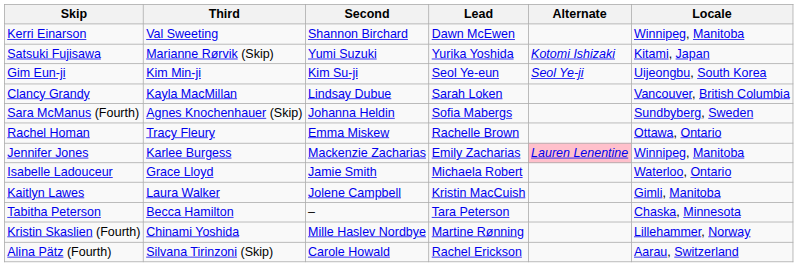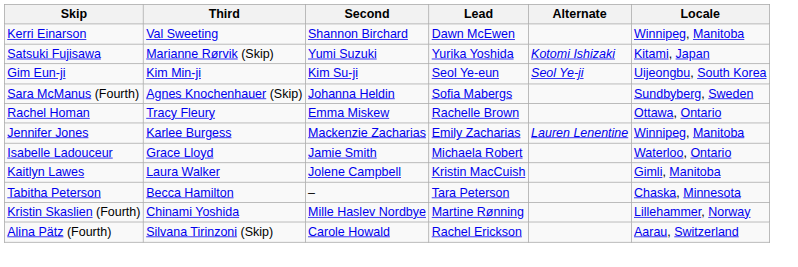- row: Clancy Grandy | Kayla MacMillan | Lindsay Dubue | Sarah Loken | Vancouver, British Columbia
Jennifer Jones | Alternate: pink background -> no background
